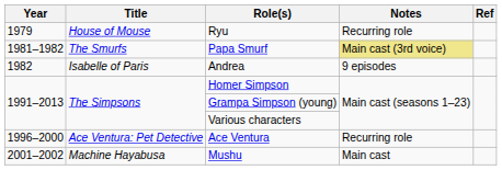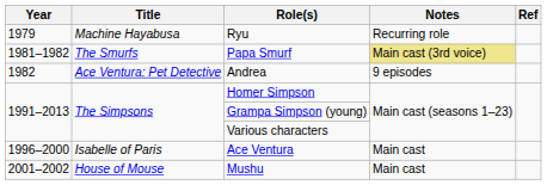Ryu | Title: House of Mouse -> Machine Hayabusa
Andrea | Title: Isabelle of Paris -> Ace Ventura: Pet Detective
Ace Ventura | Title: Ace Ventura: Pet Detective -> Isabelle of Paris
Ace Ventura | Notes: Recurring role -> Main cast
Mushu | Title: Machine Hayabusa -> House of Mouse
